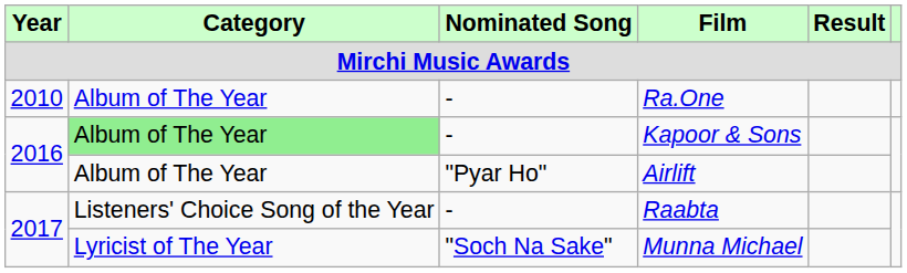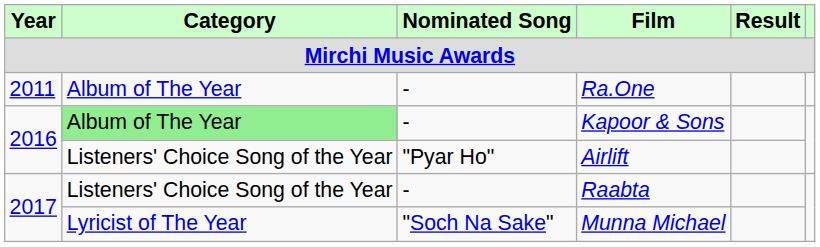Ra.One | Year: 2010 -> 2011
Airlift | Category: Album of The Year -> Listeners' Choice Song of the Year
